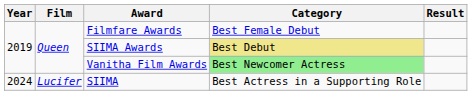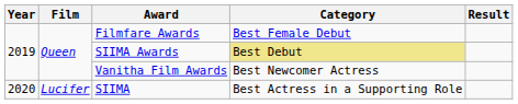Vanitha Film Awards | Category: lightgreen background -> no background
SIIMA | Year: 2024 -> 2020
